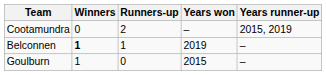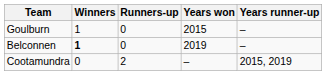rows swapped: Goulburn <-> Cootamundra
Belconnen | Runners-up: 1 -> 0
